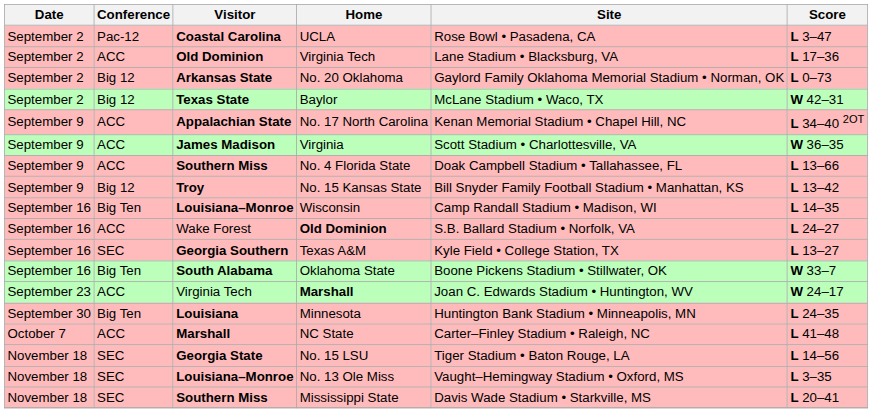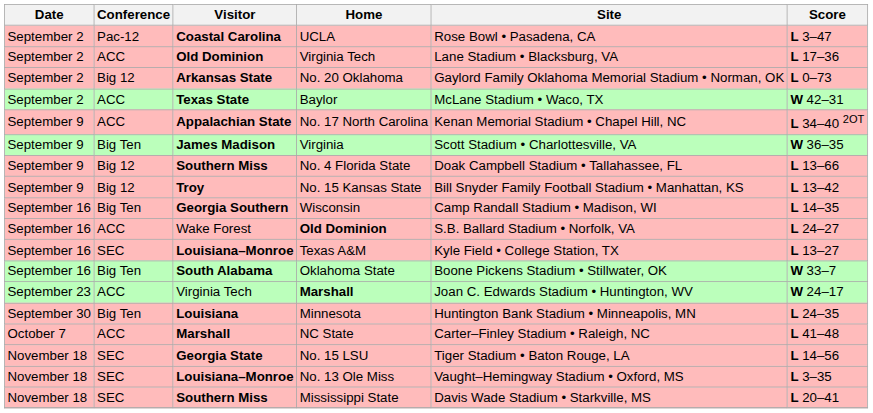Baylor | Conference: Big 12 -> ACC
Virginia | Conference: ACC -> Big Ten
No. 4 Florida State | Conference: ACC -> Big 12
Wisconsin | Visitor: Louisiana–Monroe -> Georgia Southern
Texas A&M | Visitor: Georgia Southern -> Louisiana–Monroe
